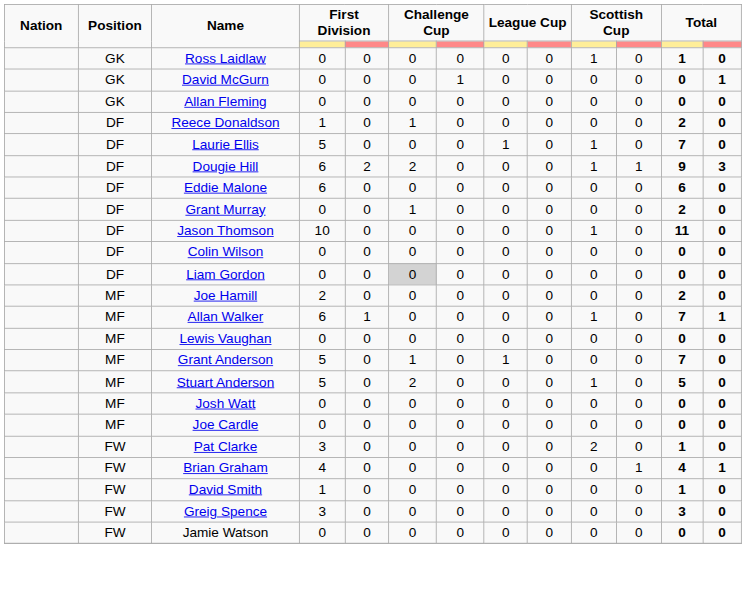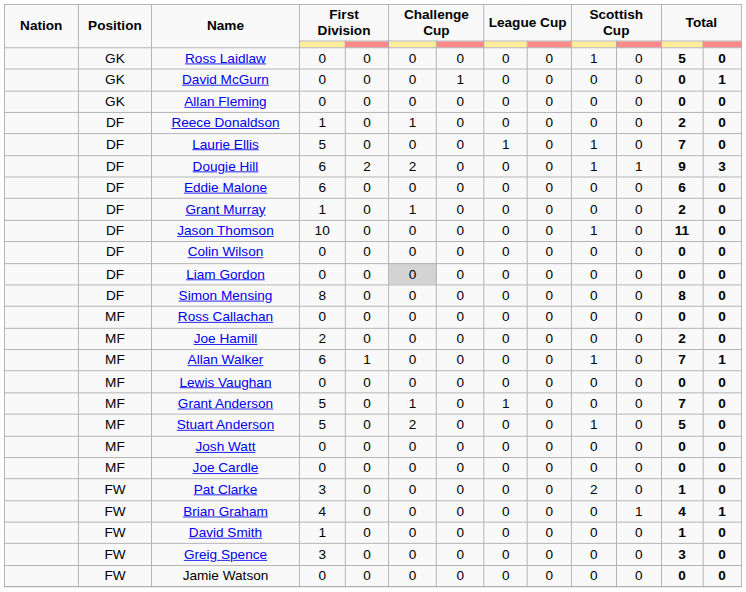Ross Laidlaw | column 12: 1 -> 5
Grant Murray | column 4: 0 -> 1
+ row: DF | Simon Mensing | 8 | 0 | 0 | 0 | 0 | 0 | 0 | 0 | 8 | 0
+ row: MF | Ross Callachan | 0 | 0 | 0 | 0 | 0 | 0 | 0 | 0 | 0 | 0
